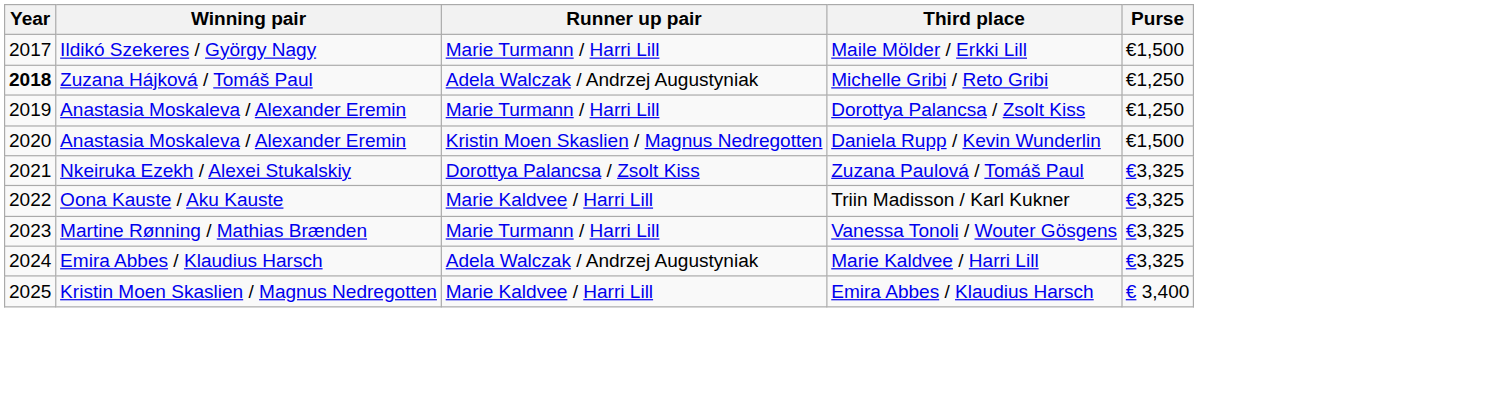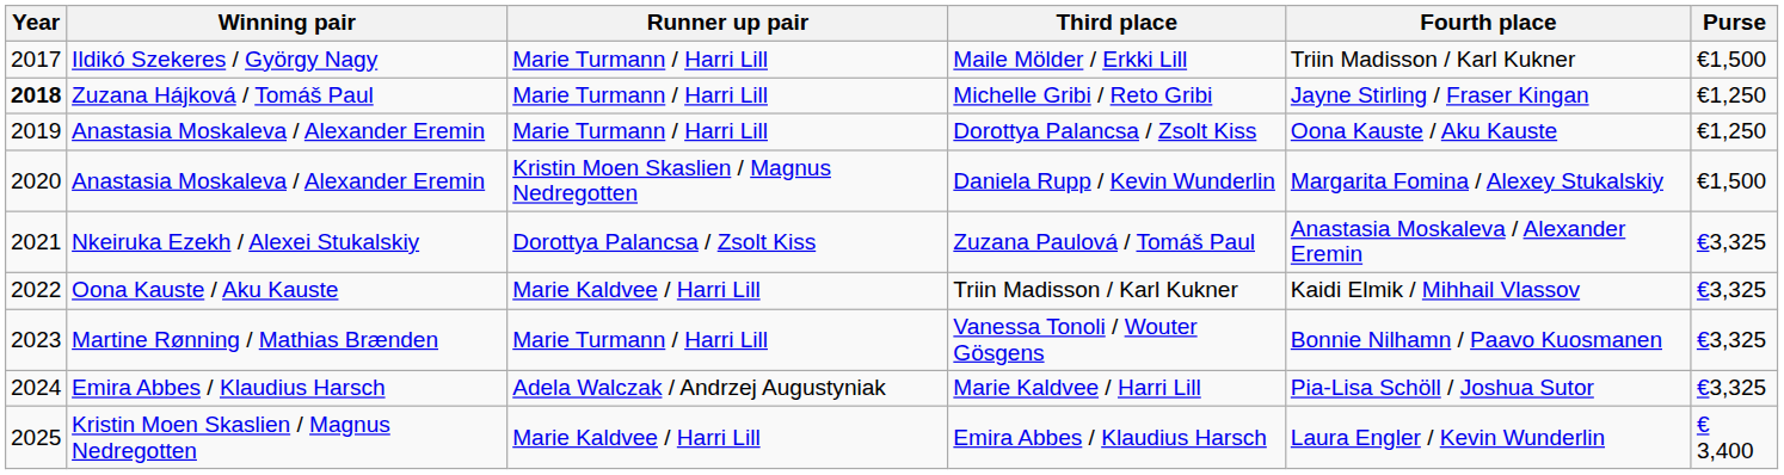+ column: Fourth place | Triin Madisson / Karl Kukner | Jayne Stirling / Fraser Kingan | Oona Kauste / Aku Kauste | Margarita Fomina / Alexey Stukalskiy | Anastasia Moskaleva / Alexander Eremin | Kaidi Elmik / Mihhail Vlassov | Bonnie Nilhamn / Paavo Kuosmanen | Pia-Lisa Schöll / Joshua Sutor | Laura Engler / Kevin Wunderlin
Michelle Gribi / Reto Gribi | Runner up pair: Adela Walczak / Andrzej Augustyniak -> Marie Turmann / Harri Lill
